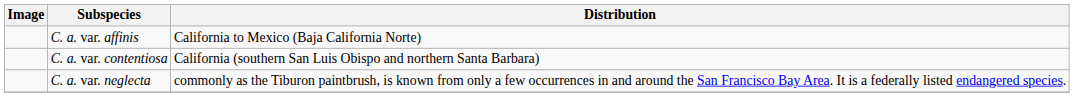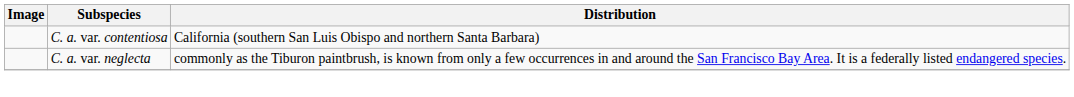- row: C. a. var. affinis | California to Mexico (Baja California Norte)
